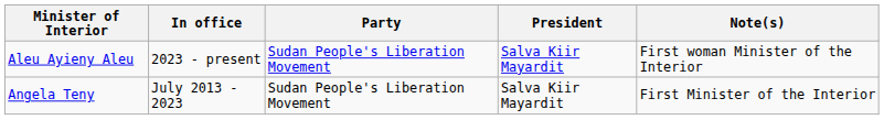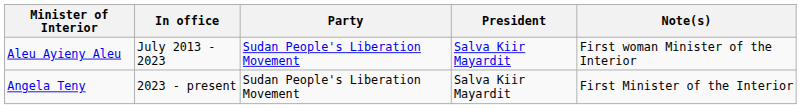Aleu Ayieny Aleu | In office: 2023 - present -> July 2013 - 2023
Angela Teny | In office: July 2013 - 2023 -> 2023 - present
